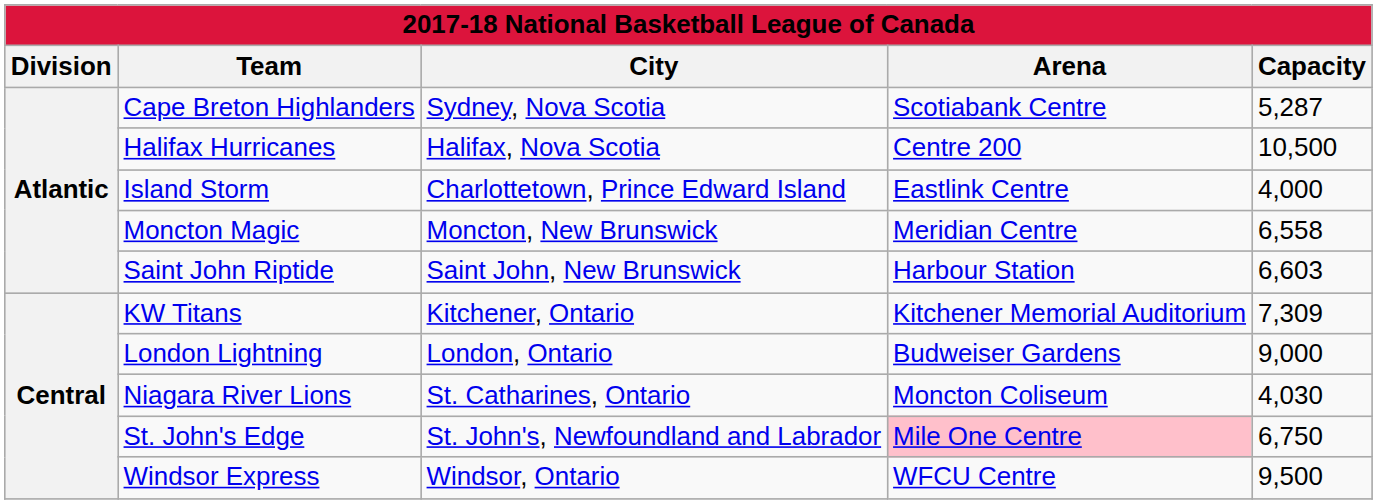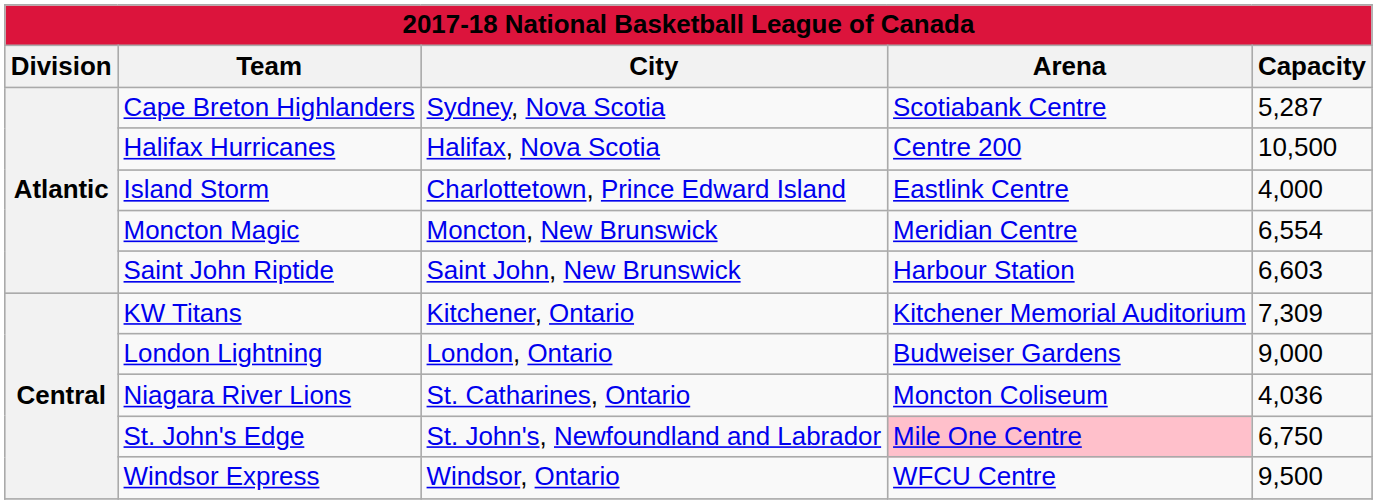Moncton Magic | Capacity: 6,558 -> 6,554
Niagara River Lions | Capacity: 4,030 -> 4,036
